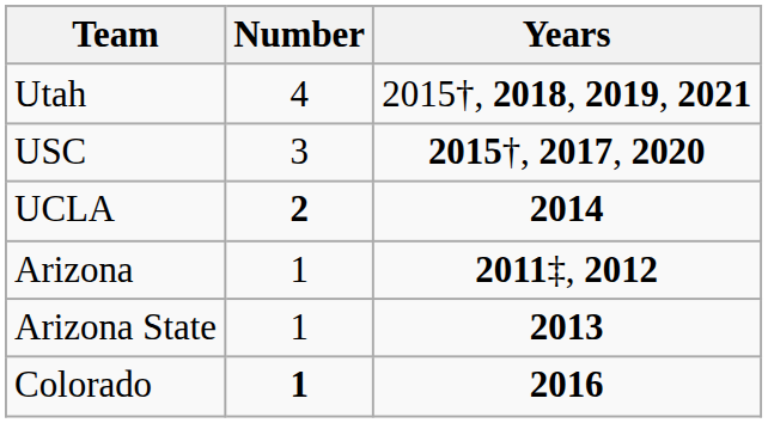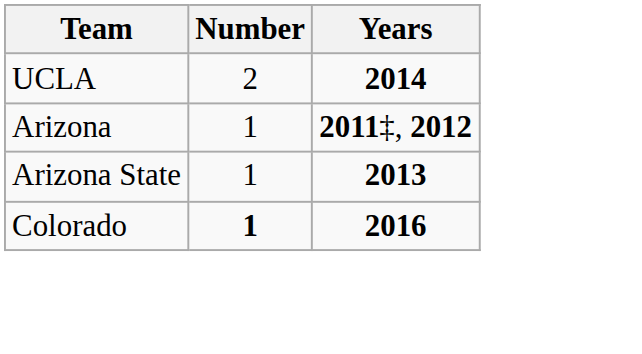- row: Utah | 4 | 2015†, 2018, 2019, 2021
- row: USC | 3 | 2015†, 2017, 2020
UCLA | Number: bold -> normal
